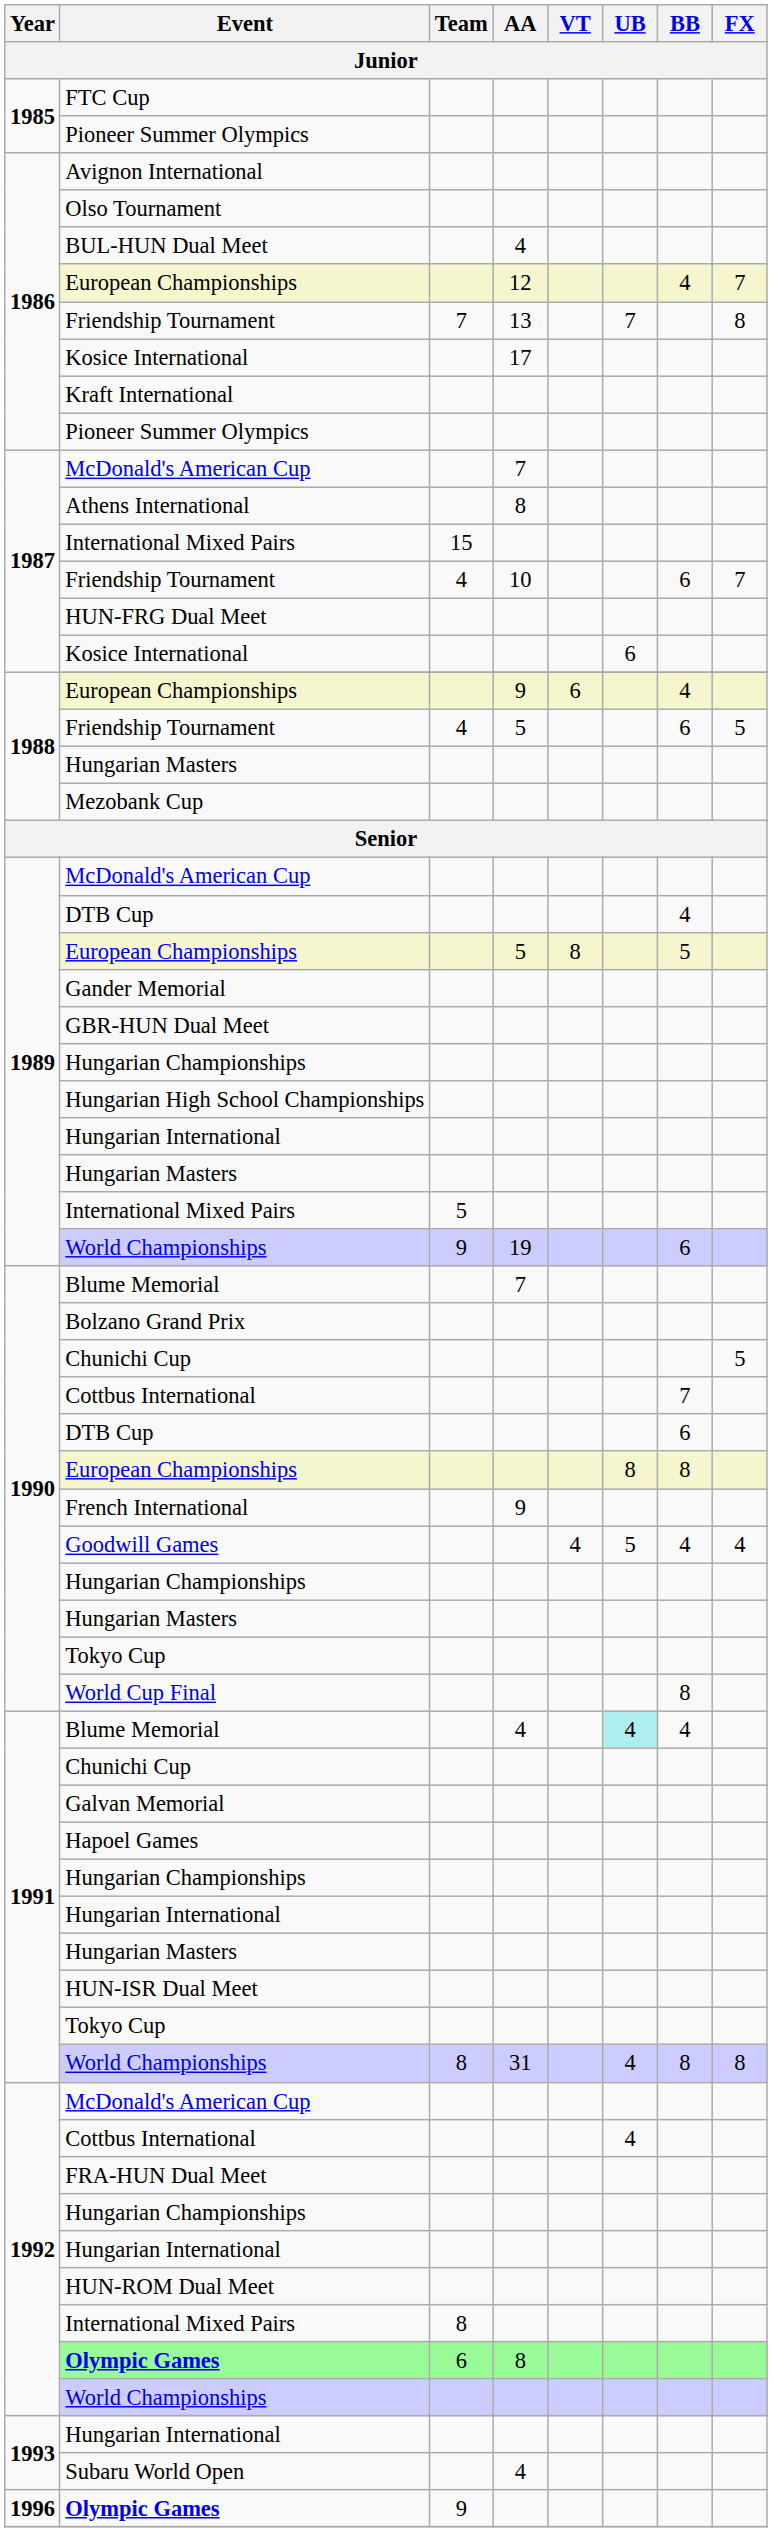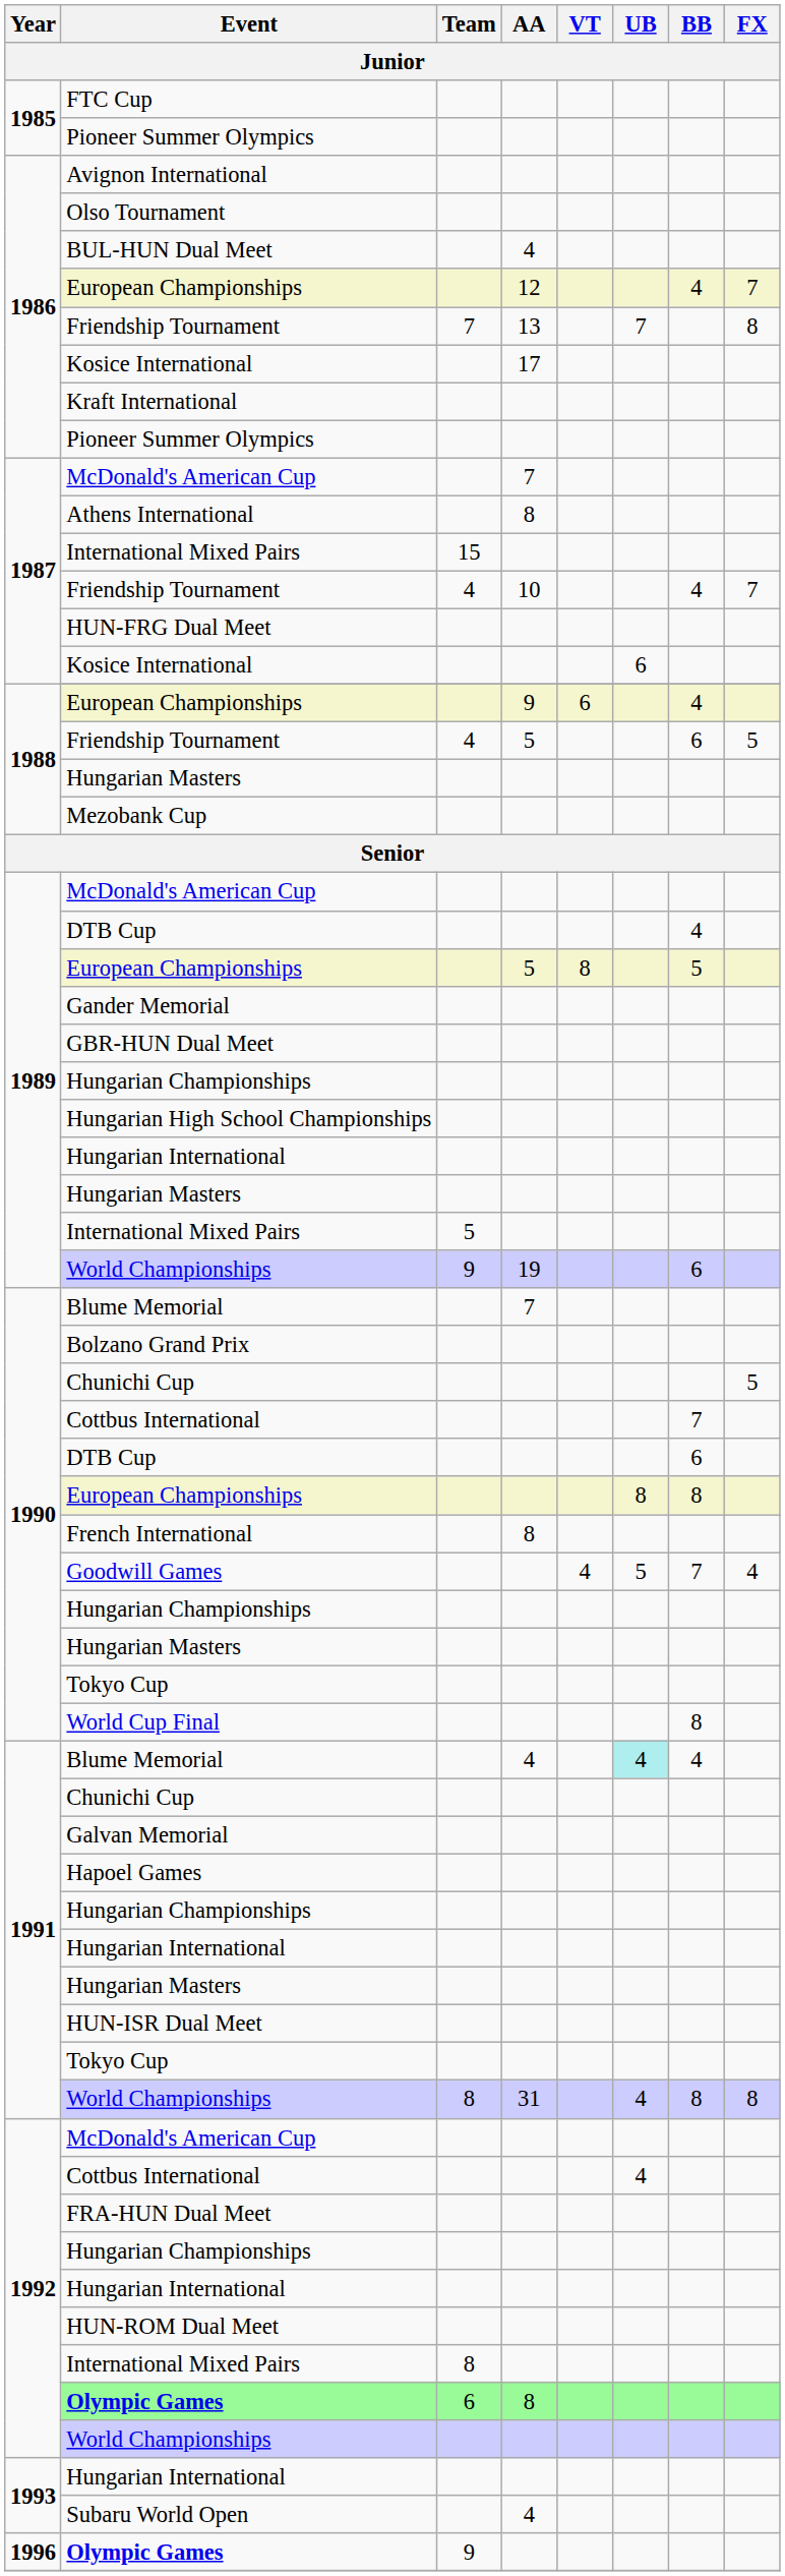1987 / Friendship Tournament | BB: 6 -> 4
French International | AA: 9 -> 8
Goodwill Games | BB: 4 -> 7
